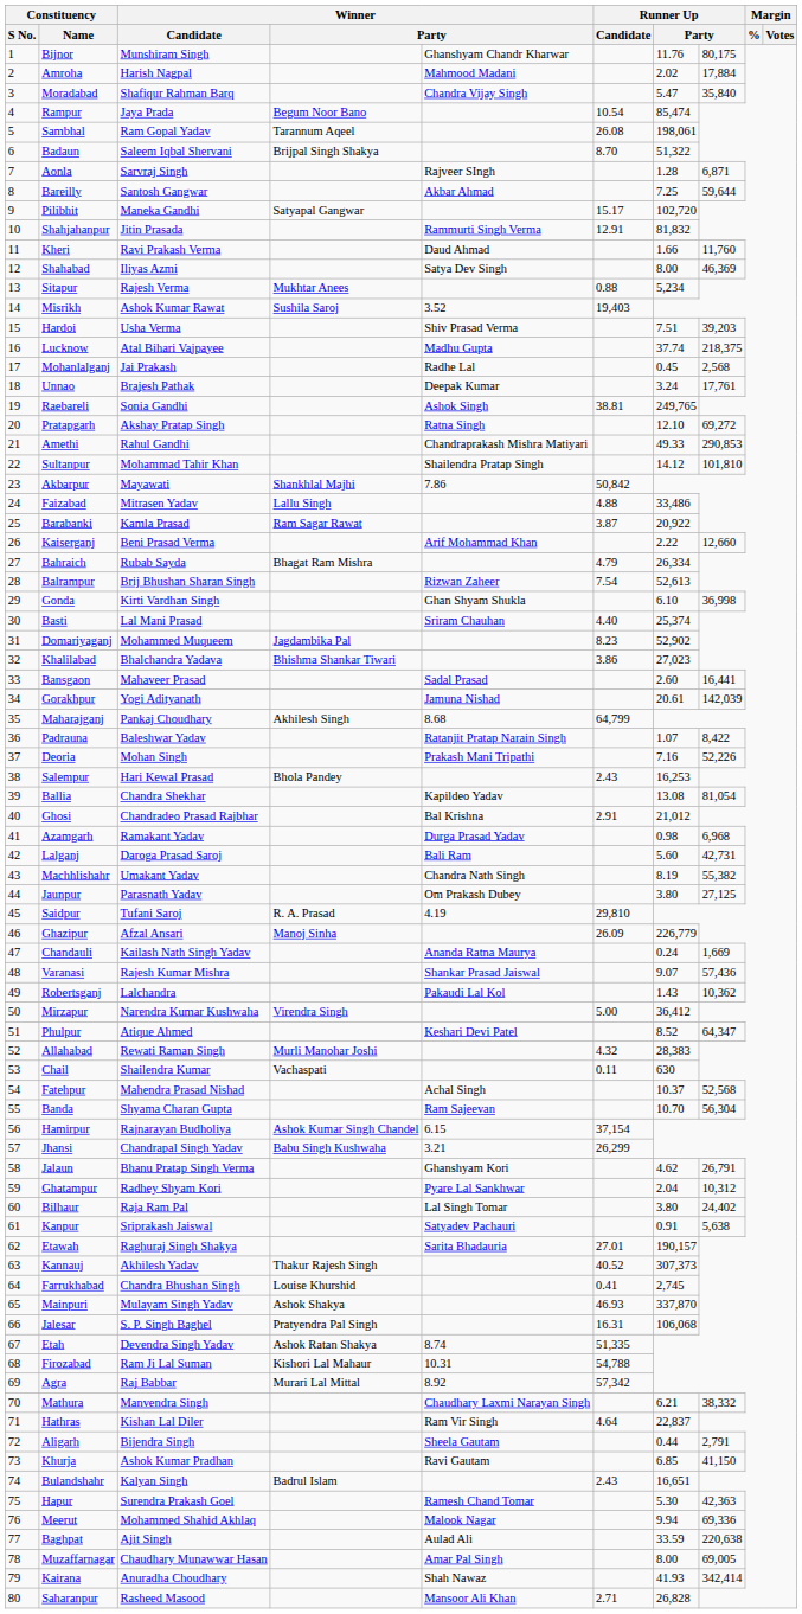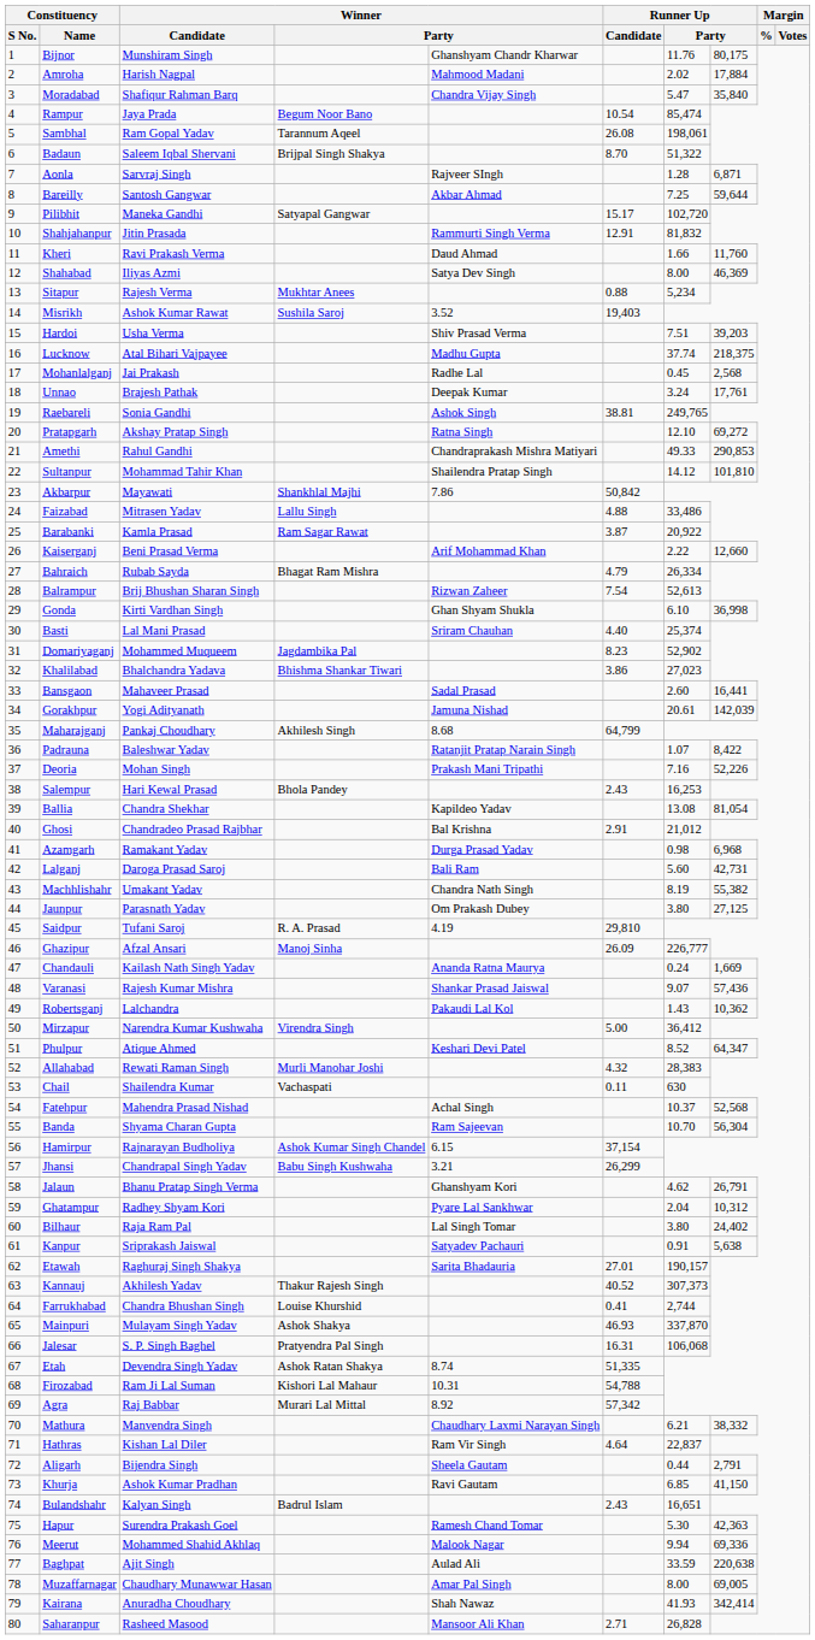Ghazipur | column 7: 226,779 -> 226,777
Farrukhabad | column 7: 2,745 -> 2,744
